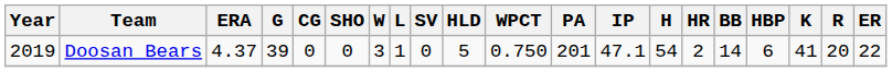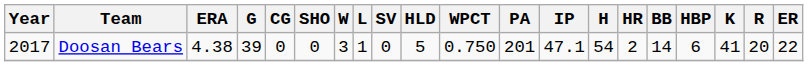Doosan Bears | Year: 2019 -> 2017
Doosan Bears | ERA: 4.37 -> 4.38
